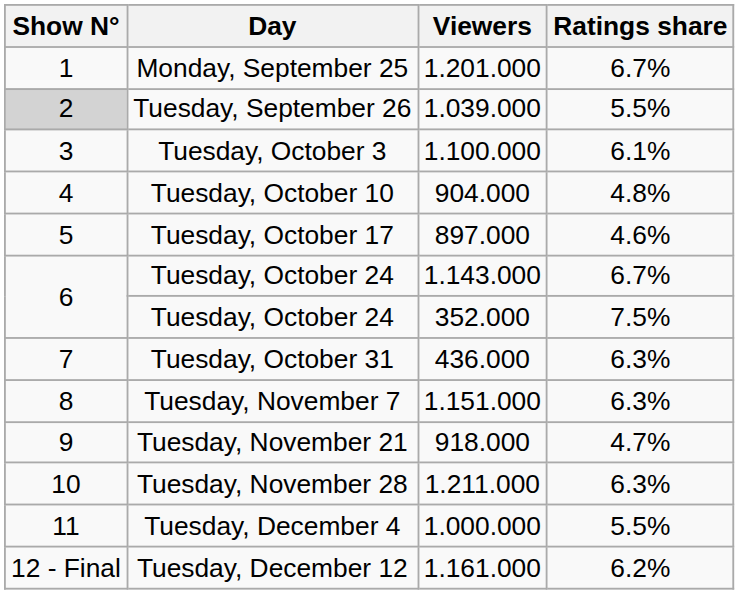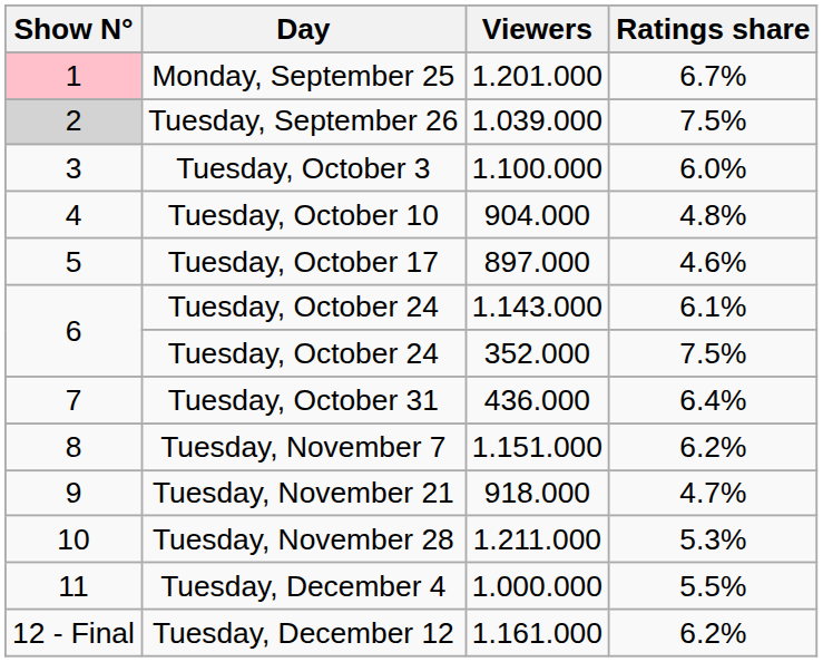Monday, September 25 | Show N°: no background -> pink background
Tuesday, September 26 | Ratings share: 5.5% -> 7.5%
Tuesday, October 3 | Ratings share: 6.1% -> 6.0%
Tuesday, October 24 / 1.143.000 | Ratings share: 6.7% -> 6.1%
Tuesday, October 31 | Ratings share: 6.3% -> 6.4%
Tuesday, November 7 | Ratings share: 6.3% -> 6.2%
Tuesday, November 28 | Ratings share: 6.3% -> 5.3%
